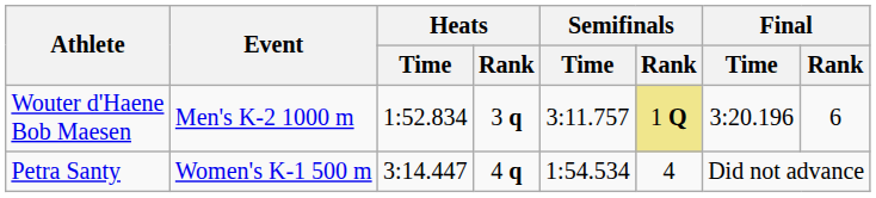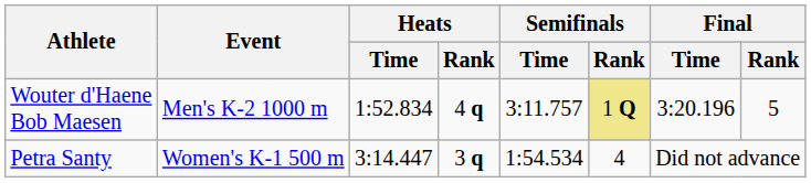Wouter d'Haene Bob Maesen | Heats / Rank: 3 q -> 4 q
Wouter d'Haene Bob Maesen | Final / Rank: 6 -> 5
Petra Santy | Heats / Rank: 4 q -> 3 q
